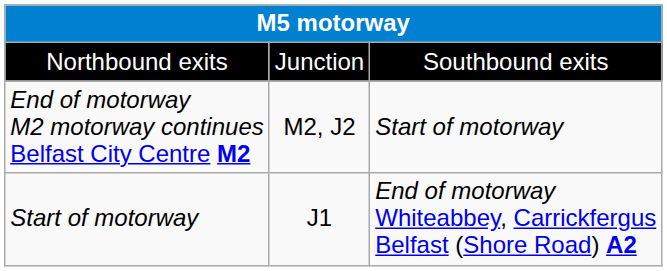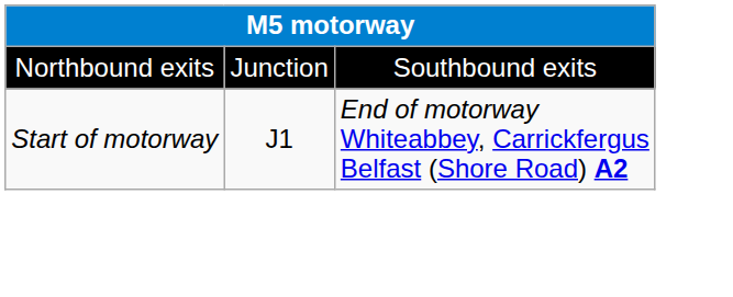- row: End of motorway M2 motorway continues Belfast City Centre M2 | M2, J2 | Start of motorway
